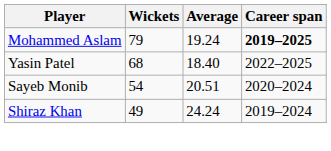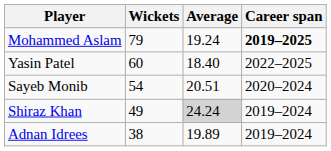Yasin Patel | Wickets: 68 -> 60
Shiraz Khan | Average: no background -> lightgrey background
+ row: Adnan Idrees | 38 | 19.89 | 2019–2024
